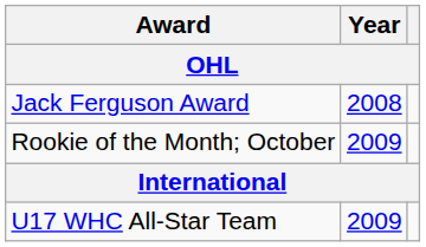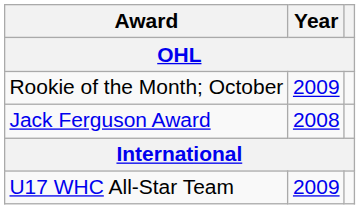rows swapped: Jack Ferguson Award <-> Rookie of the Month; October
